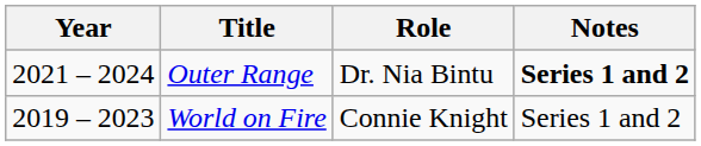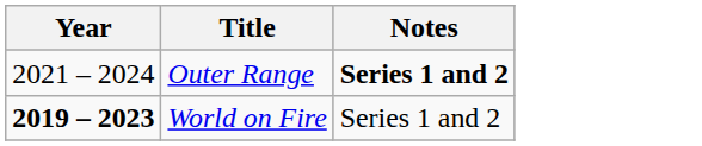- column: Role | Dr. Nia Bintu | Connie Knight
World on Fire | Year: normal -> bold
